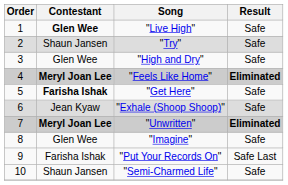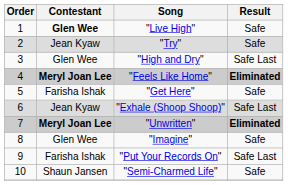"Try" | Contestant: Shaun Jansen -> Jean Kyaw
"High and Dry" | Result: Safe -> Safe Last
"Get Here" | Contestant: bold -> normal
"Exhale (Shoop Shoop)" | Result: Safe -> Safe Last
